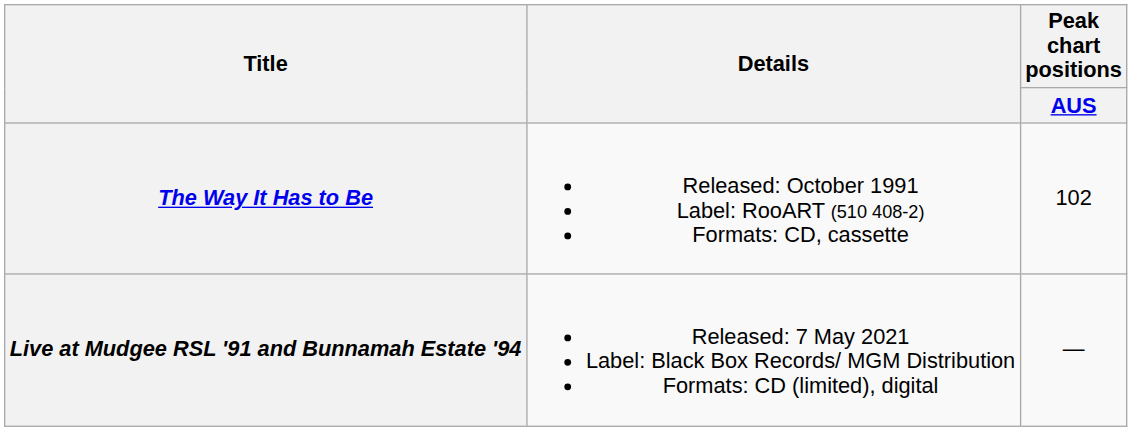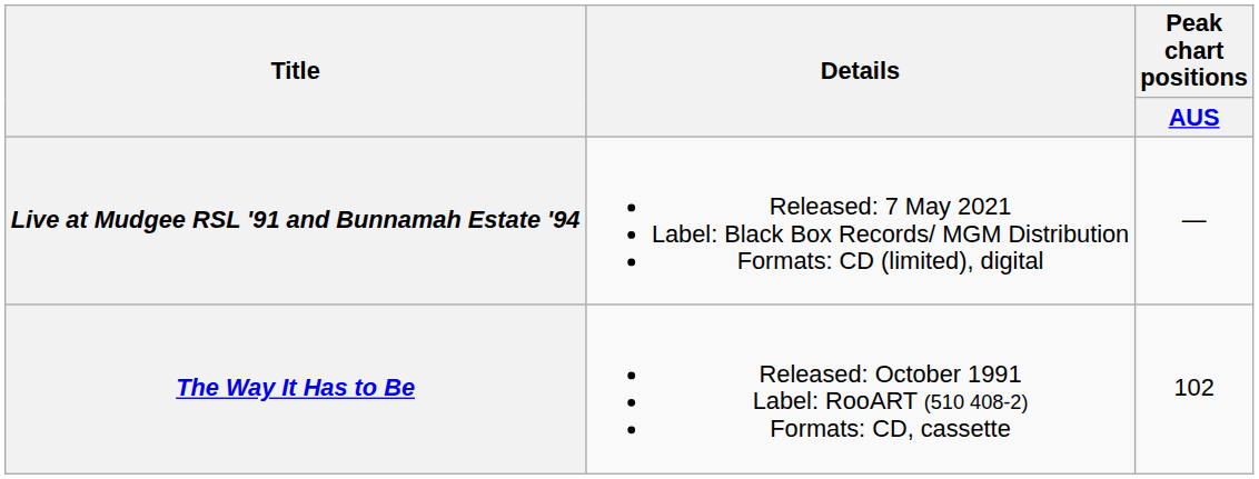rows swapped: The Way It Has to Be <-> Live at Mudgee RSL '91 and Bunnamah Estate '94
